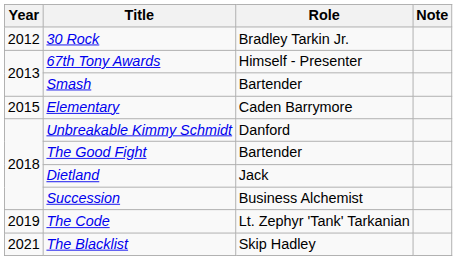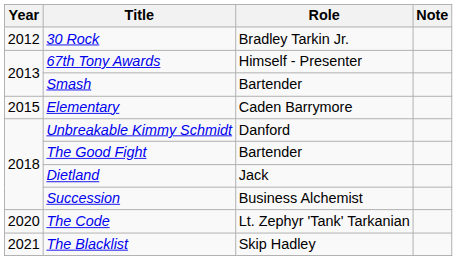The Code | Year: 2019 -> 2020
